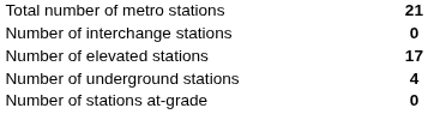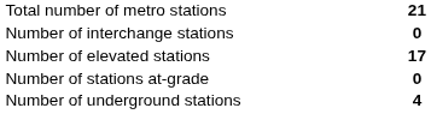rows swapped: Number of underground stations <-> Number of stations at-grade
